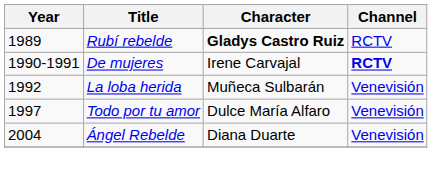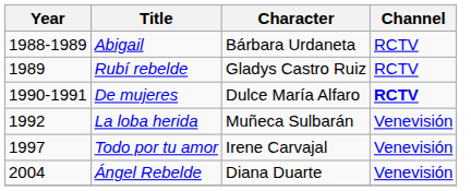+ row: 1988-1989 | Abigail | Bárbara Urdaneta | RCTV
Rubí rebelde | Character: bold -> normal
De mujeres | Character: Irene Carvajal -> Dulce María Alfaro
Todo por tu amor | Character: Dulce María Alfaro -> Irene Carvajal
